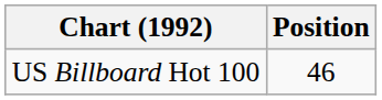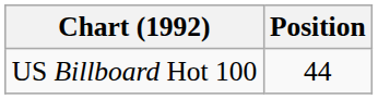US Billboard Hot 100 | Position: 46 -> 44
